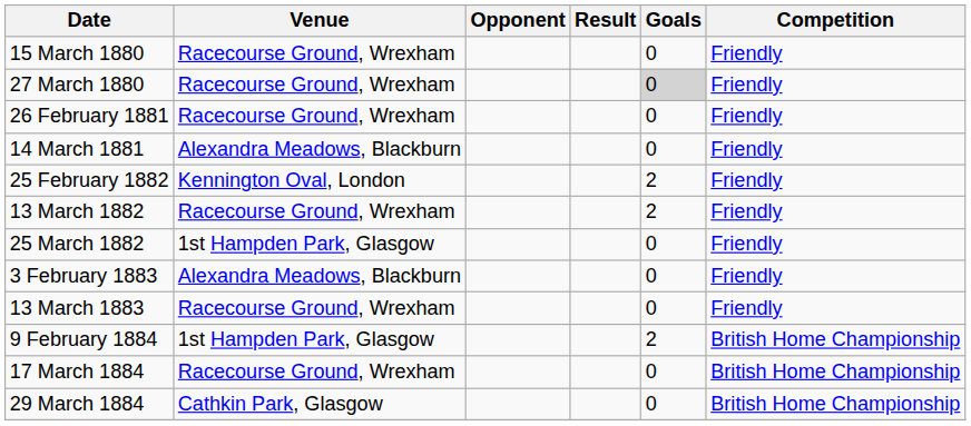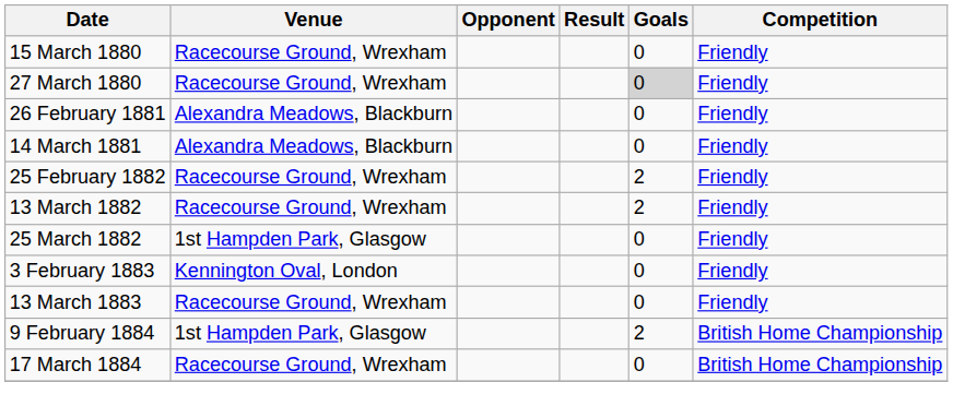26 February 1881 | Venue: Racecourse Ground, Wrexham -> Alexandra Meadows, Blackburn
25 February 1882 | Venue: Kennington Oval, London -> Racecourse Ground, Wrexham
3 February 1883 | Venue: Alexandra Meadows, Blackburn -> Kennington Oval, London
- row: 29 March 1884 | Cathkin Park, Glasgow | 0 | British Home Championship
